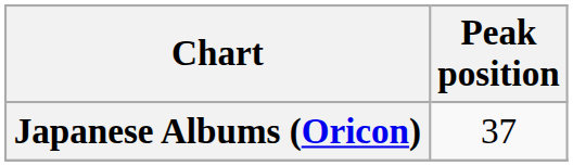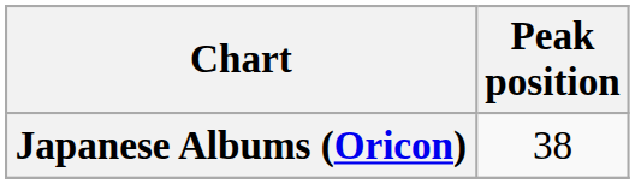Japanese Albums (Oricon) | Peak position: 37 -> 38
